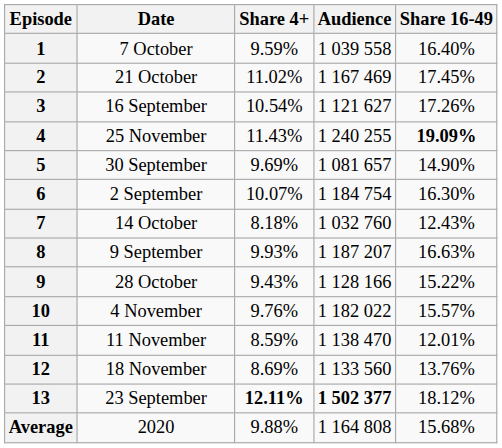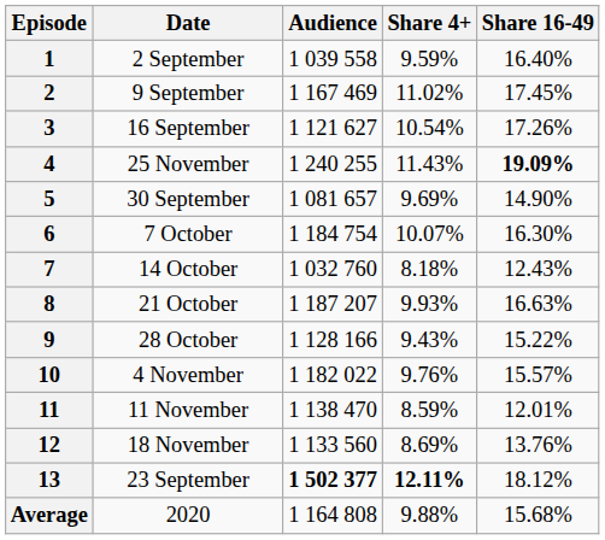columns swapped: Audience <-> Share 4+
1 | Date: 7 October -> 2 September
2 | Date: 21 October -> 9 September
6 | Date: 2 September -> 7 October
8 | Date: 9 September -> 21 October
